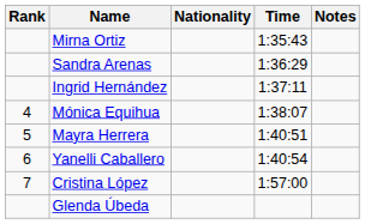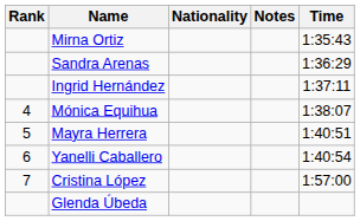columns swapped: Time <-> Notes
